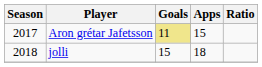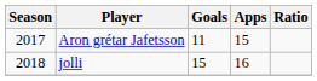Aron grétar Jafetsson | Goals: khaki background -> no background
jolli | Apps: 18 -> 16
